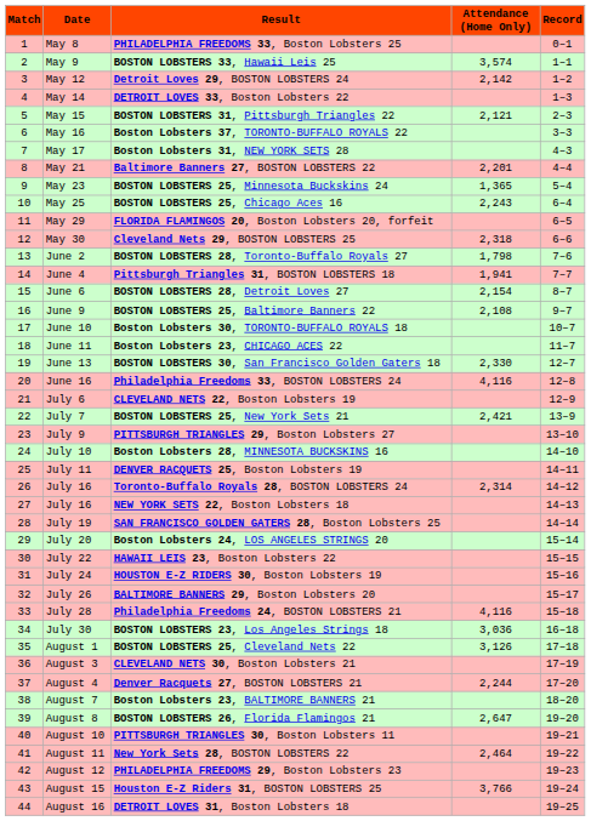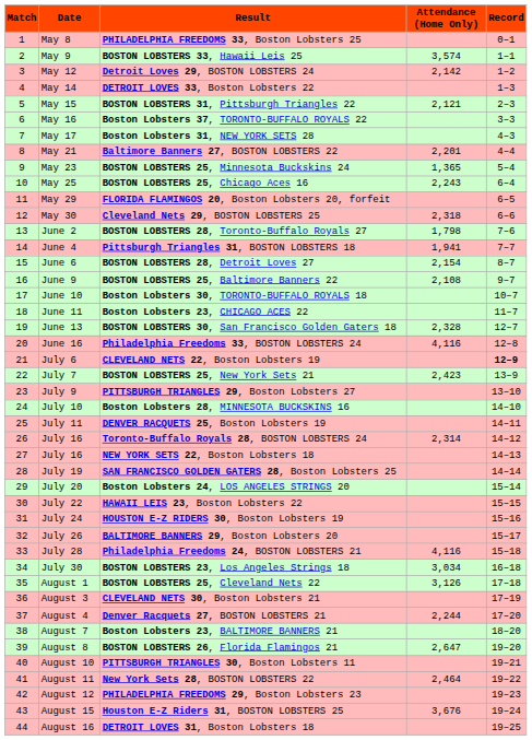BOSTON LOBSTERS 30, San Francisco Golden Gaters 18 | Attendance (Home Only): 2,330 -> 2,328
CLEVELAND NETS 22, Boston Lobsters 19 | Record: normal -> bold
BOSTON LOBSTERS 25, New York Sets 21 | Attendance (Home Only): 2,421 -> 2,423
BOSTON LOBSTERS 23, Los Angeles Strings 18 | Attendance (Home Only): 3,036 -> 3,034
Houston E-Z Riders 31, BOSTON LOBSTERS 25 | Attendance (Home Only): 3,766 -> 3,676
